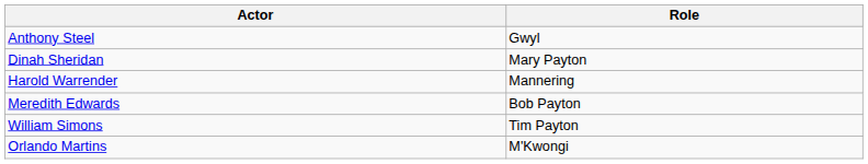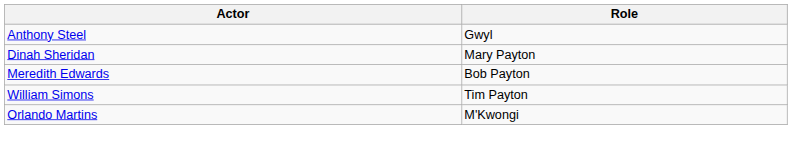- row: Harold Warrender | Mannering
